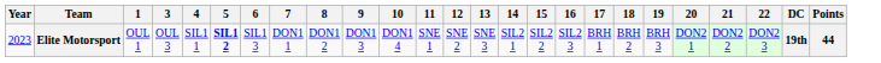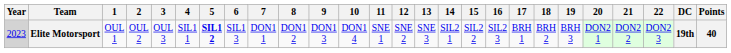+ column: 2 | OUL 2
Elite Motorsport | Year: no background -> lightgrey background
Elite Motorsport | Points: 44 -> 40
